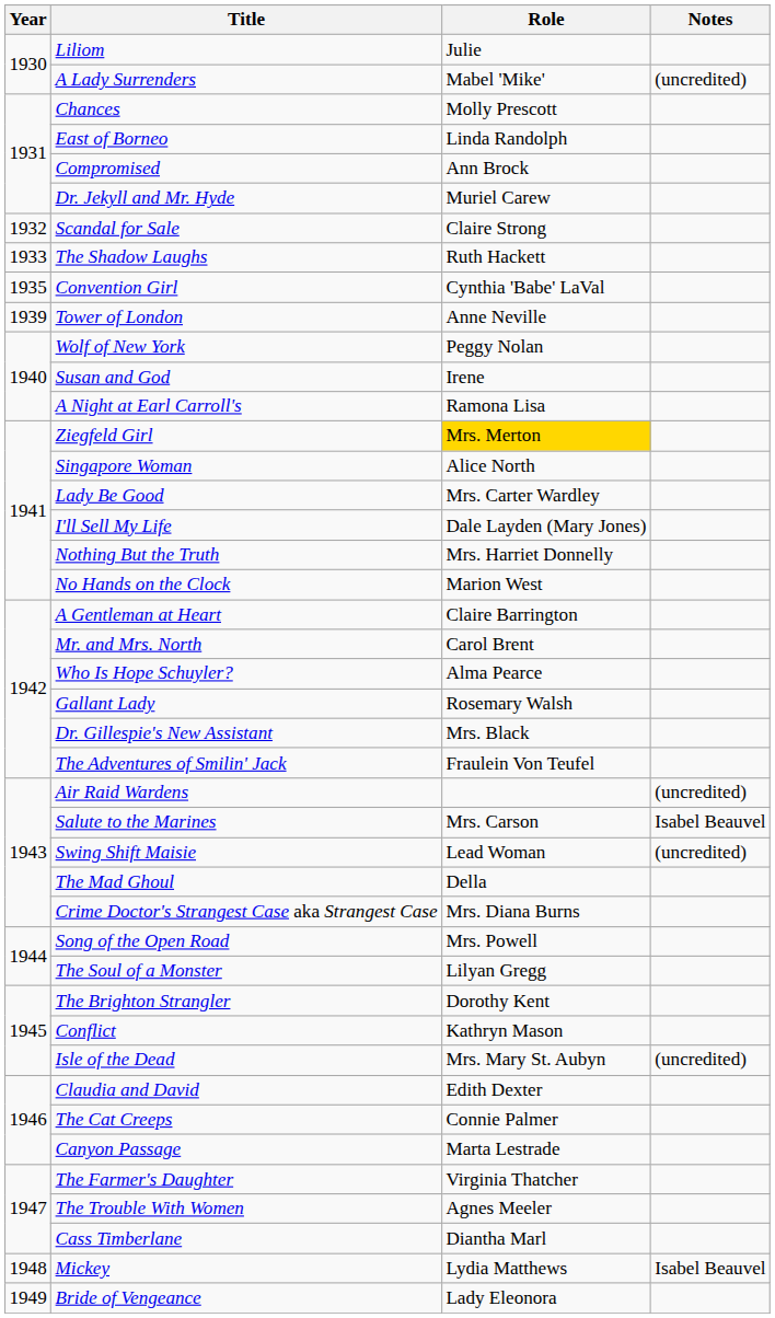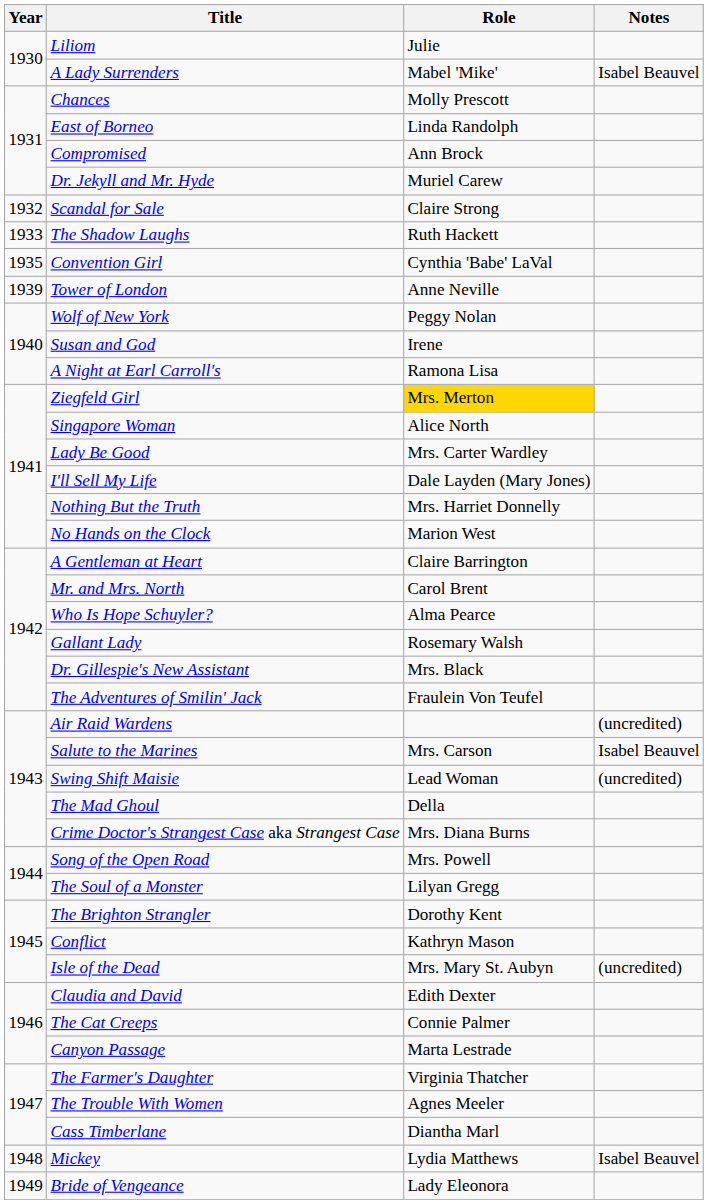A Lady Surrenders | Notes: (uncredited) -> Isabel Beauvel
